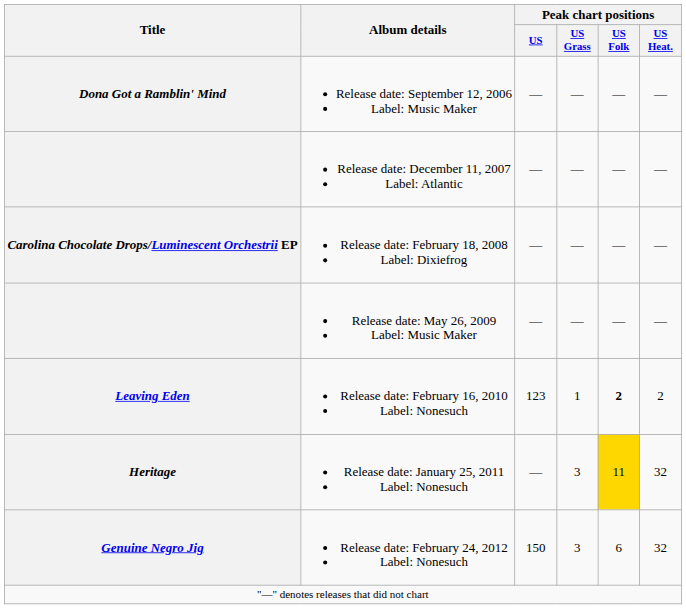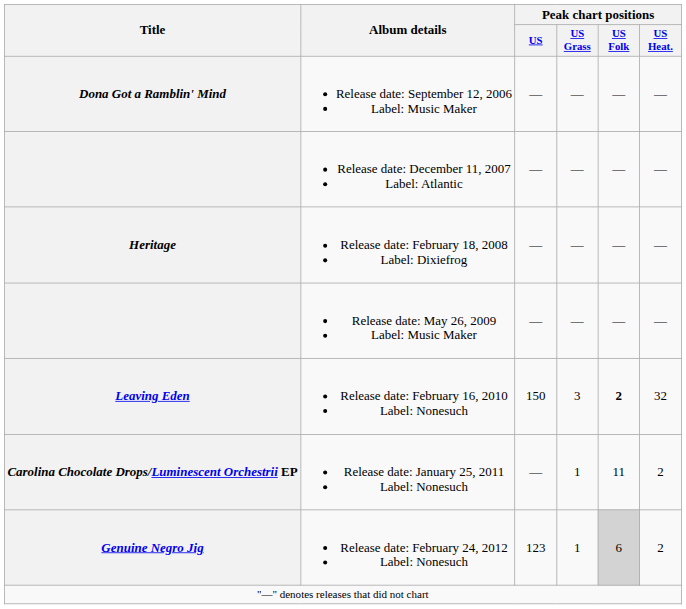Release date: February 18, 2008 Label: Dixiefrog | Title: Carolina Chocolate Drops/Luminescent Orchestrii EP -> Heritage
Release date: February 16, 2010 Label: Nonesuch | Peak chart positions / US: 123 -> 150
Release date: February 16, 2010 Label: Nonesuch | Peak chart positions / US Grass: 1 -> 3
Release date: February 16, 2010 Label: Nonesuch | Peak chart positions / US Heat.: 2 -> 32
Release date: January 25, 2011 Label: Nonesuch | Title: Heritage -> Carolina Chocolate Drops/Luminescent Orchestrii EP
Release date: January 25, 2011 Label: Nonesuch | Peak chart positions / US Grass: 3 -> 1
Release date: January 25, 2011 Label: Nonesuch | Peak chart positions / US Folk: gold background -> no background
Release date: January 25, 2011 Label: Nonesuch | Peak chart positions / US Heat.: 32 -> 2
Release date: February 24, 2012 Label: Nonesuch | Peak chart positions / US: 150 -> 123
Release date: February 24, 2012 Label: Nonesuch | Peak chart positions / US Grass: 3 -> 1
Release date: February 24, 2012 Label: Nonesuch | Peak chart positions / US Folk: no background -> lightgrey background
Release date: February 24, 2012 Label: Nonesuch | Peak chart positions / US Heat.: 32 -> 2
